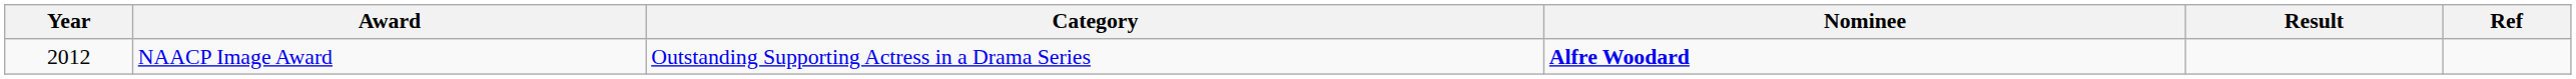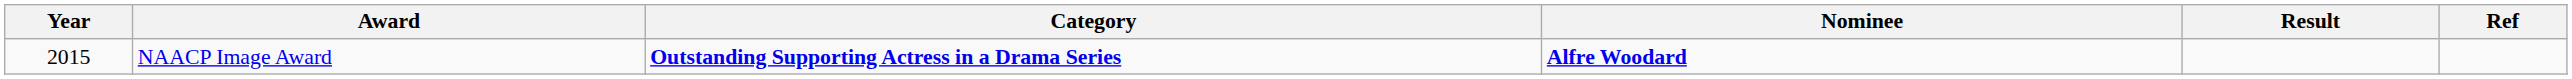NAACP Image Award | Year: 2012 -> 2015
NAACP Image Award | Category: normal -> bold
